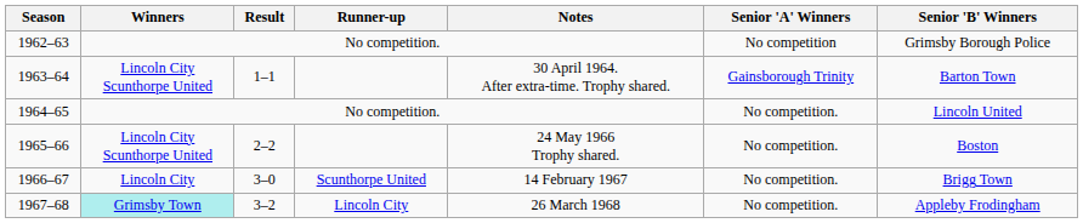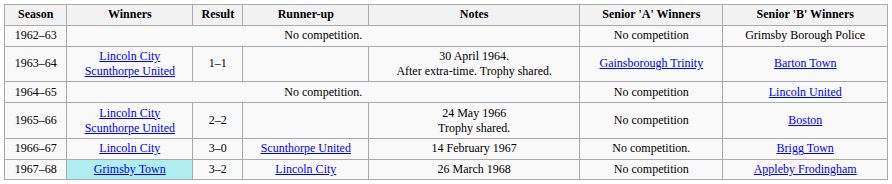1964–65 | Senior 'A' Winners: No competition. -> No competition
1965–66 | Senior 'A' Winners: No competition. -> No competition
1967–68 | Senior 'A' Winners: No competition. -> No competition
